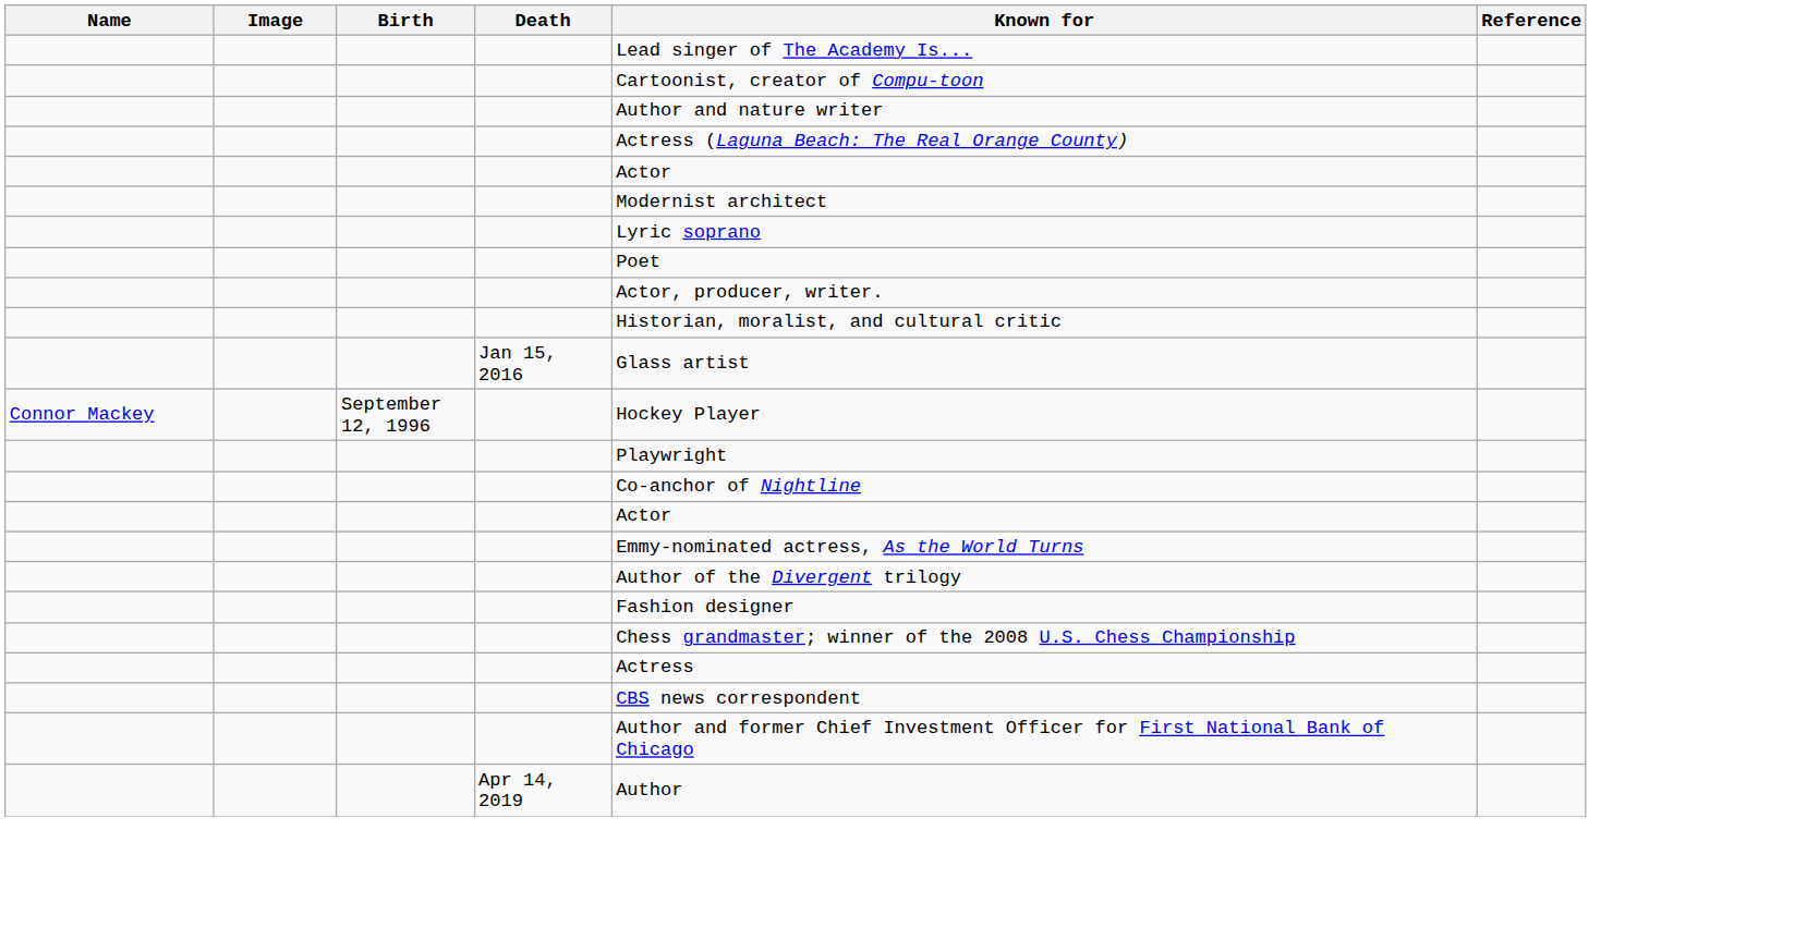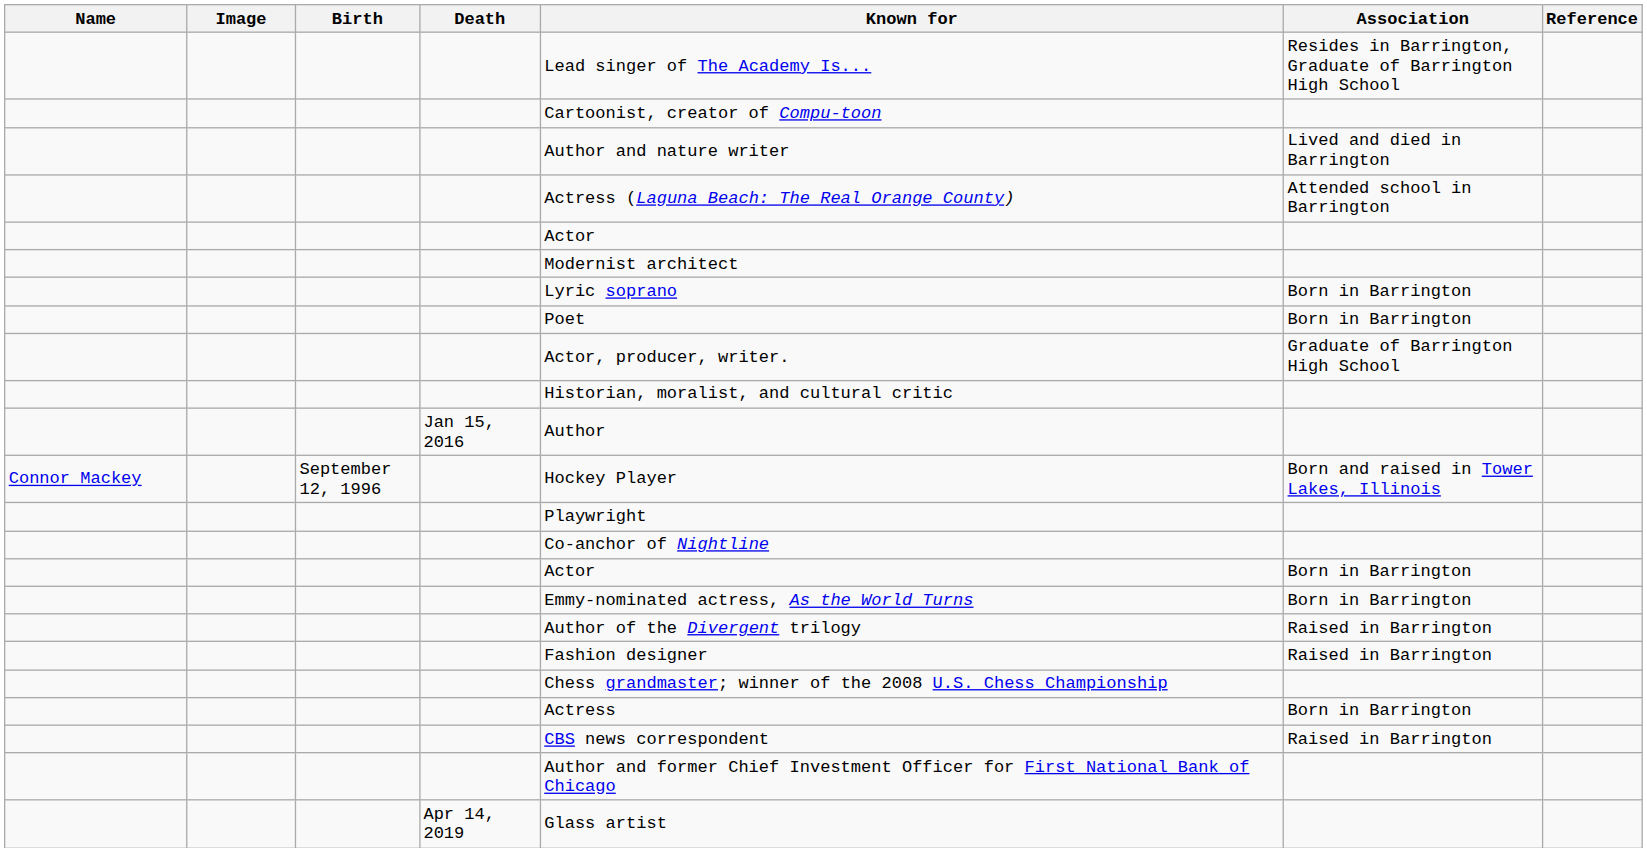+ column: Association | Resides in Barrington, Graduate of Barrington High School | Lived and died in Barrington | Attended school in Barrington | Born in Barrington | Born in Barrington | Graduate of Barrington High School | Born and raised in Tower Lakes, Illinois | Born in Barrington | Born in Barrington | Raised in Barrington | Raised in Barrington | Born in Barrington | Raised in Barrington
Jan 15, 2016 | Known for: Glass artist -> Author
Apr 14, 2019 | Known for: Author -> Glass artist
